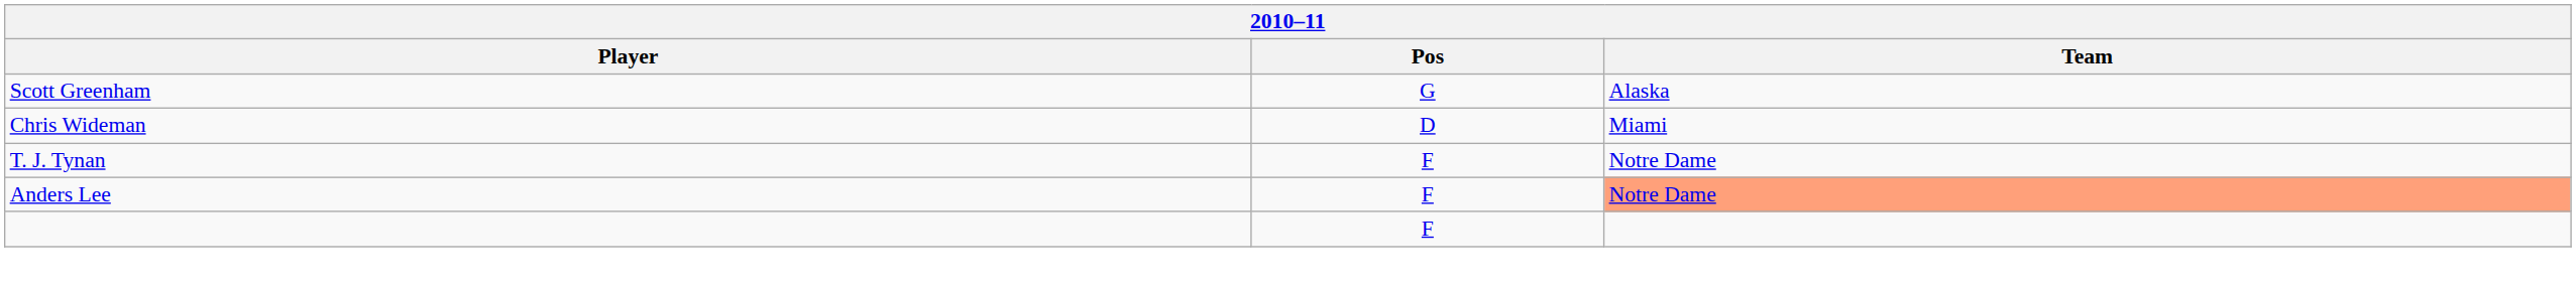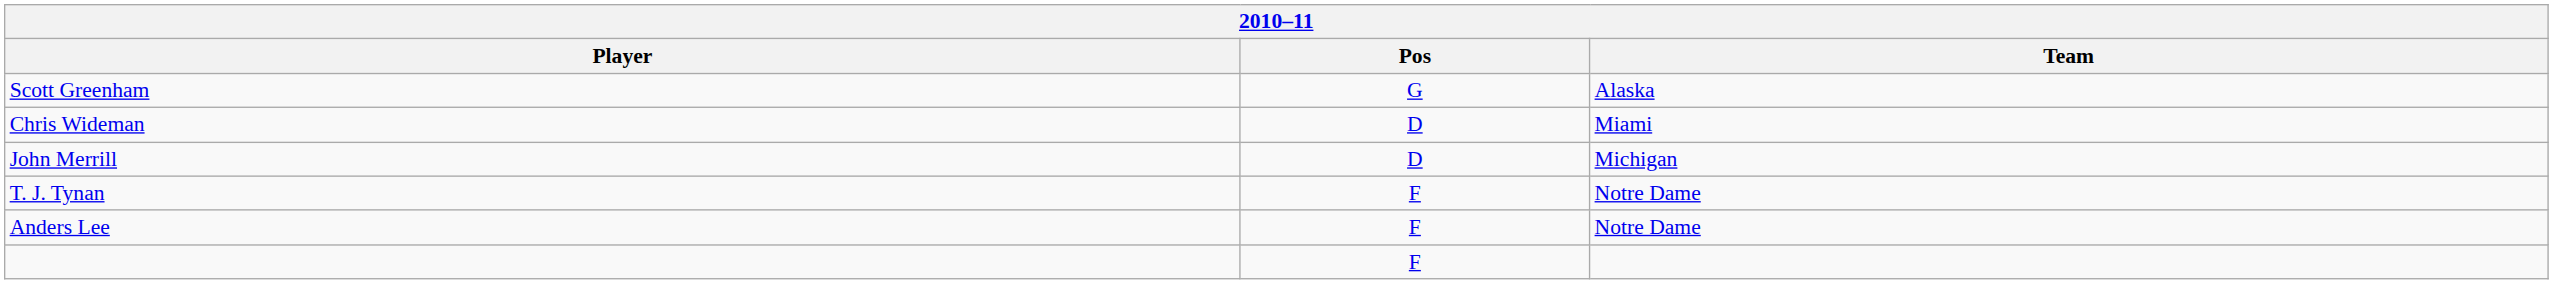+ row: John Merrill | D | Michigan
Anders Lee | Team: lightsalmon background -> no background
